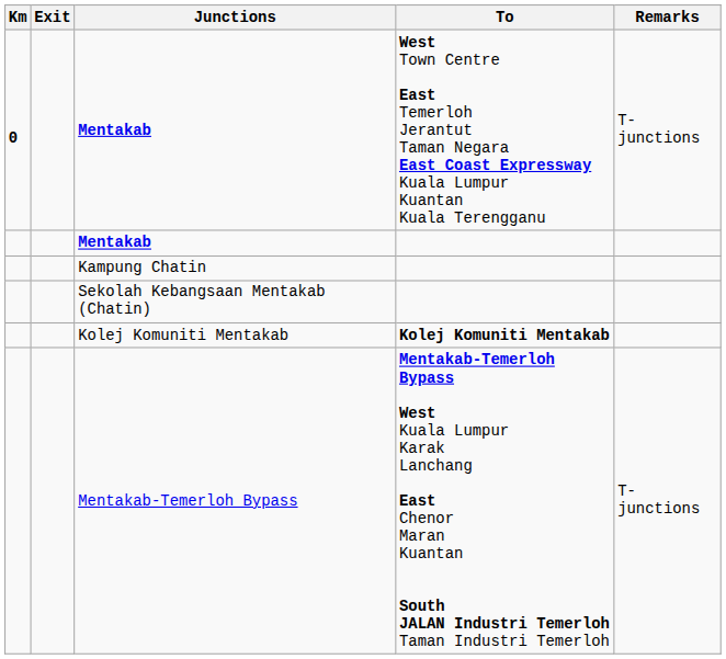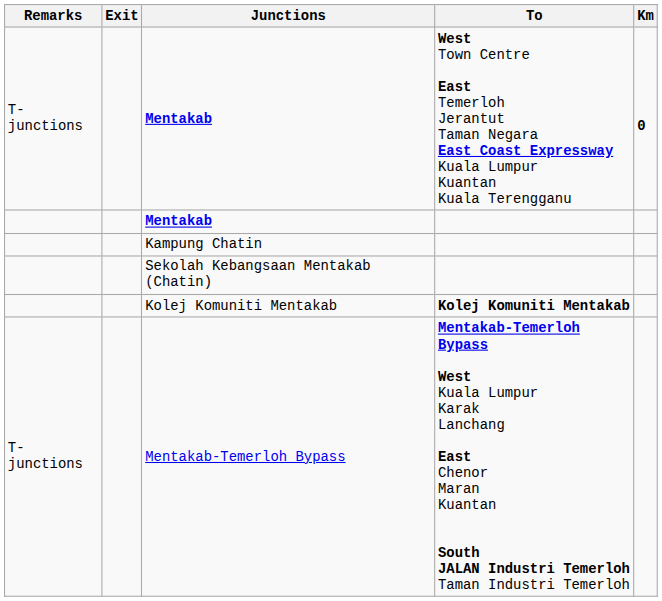columns swapped: Km <-> Remarks
